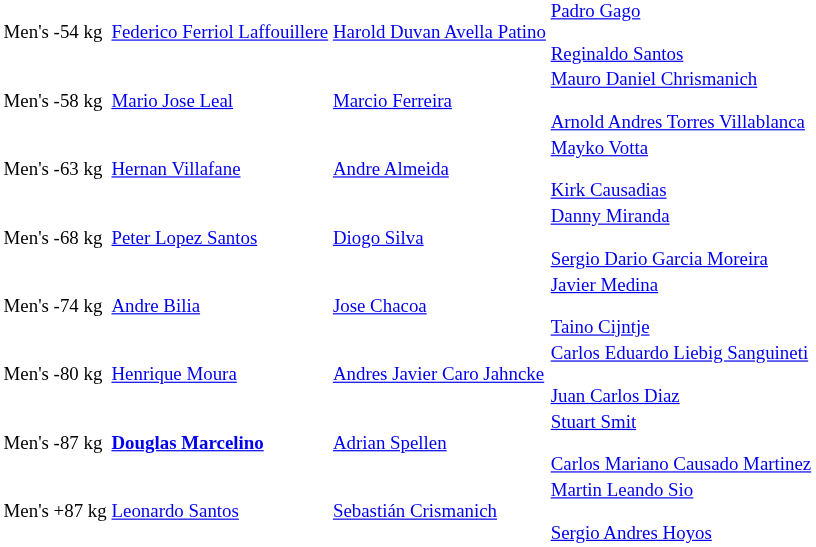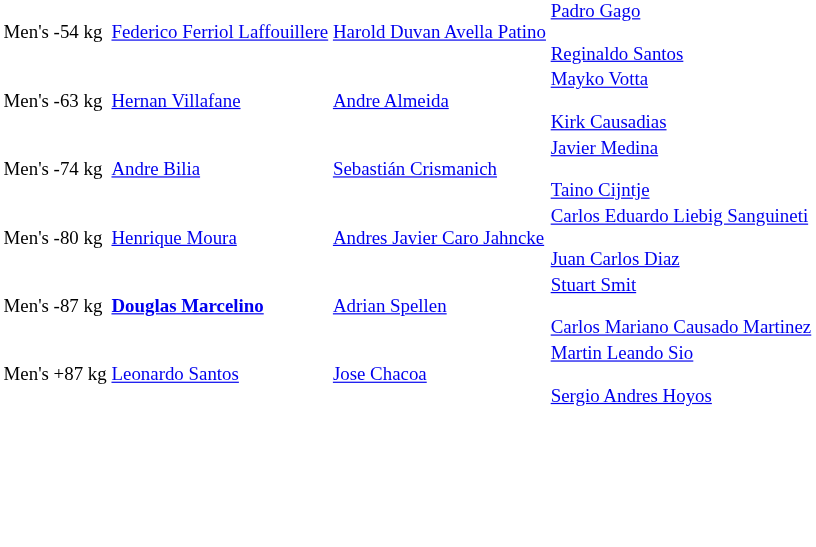- row: Men's -58 kg | Mario Jose Leal | Marcio Ferreira | Mauro Daniel Chrismanich Arnold Andres Torres Villablanca
- row: Men's -68 kg | Peter Lopez Santos | Diogo Silva | Danny Miranda Sergio Dario Garcia Moreira
Men's -74 kg | column 3: Jose Chacoa -> Sebastián Crismanich
Men's +87 kg | column 3: Sebastián Crismanich -> Jose Chacoa
